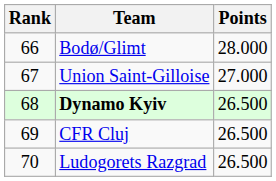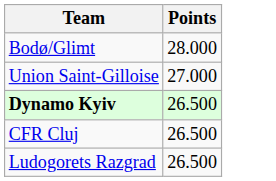- column: Rank | 66 | 67 | 68 | 69 | 70
